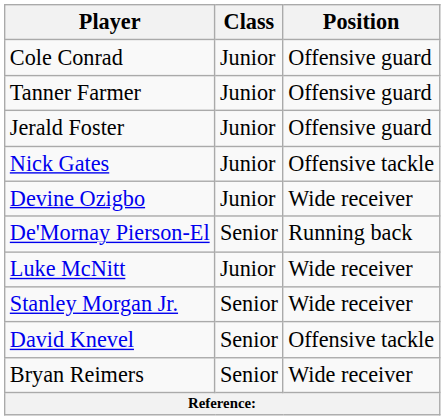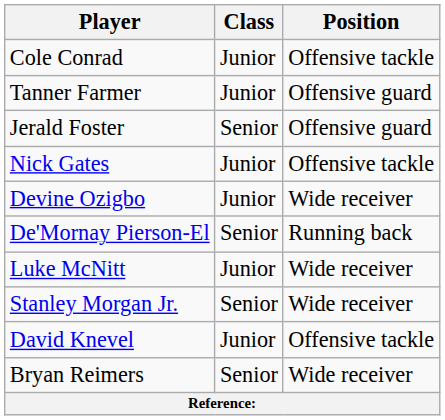Cole Conrad | Position: Offensive guard -> Offensive tackle
Jerald Foster | Class: Junior -> Senior
David Knevel | Class: Senior -> Junior
